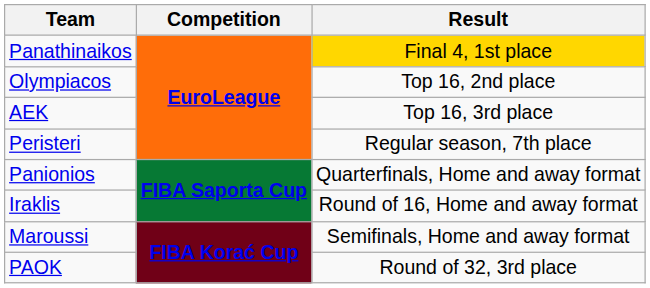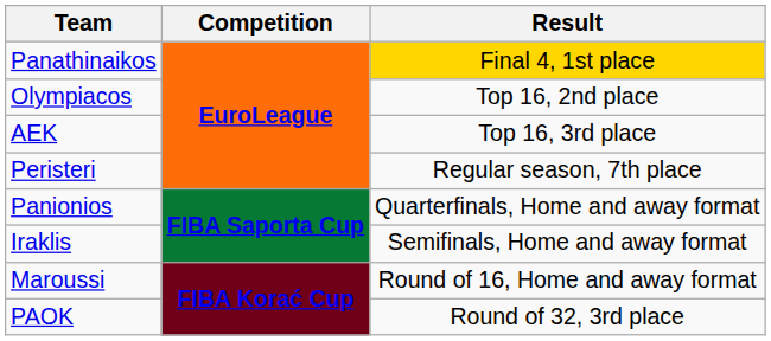Iraklis | Result: Round of 16, Home and away format -> Semifinals, Home and away format
Maroussi | Result: Semifinals, Home and away format -> Round of 16, Home and away format
